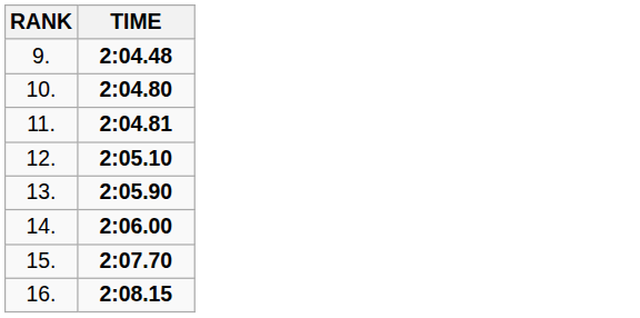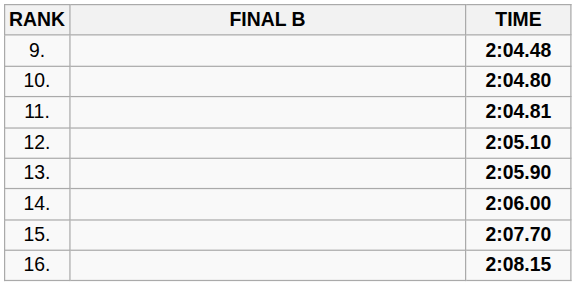+ column: FINAL B
